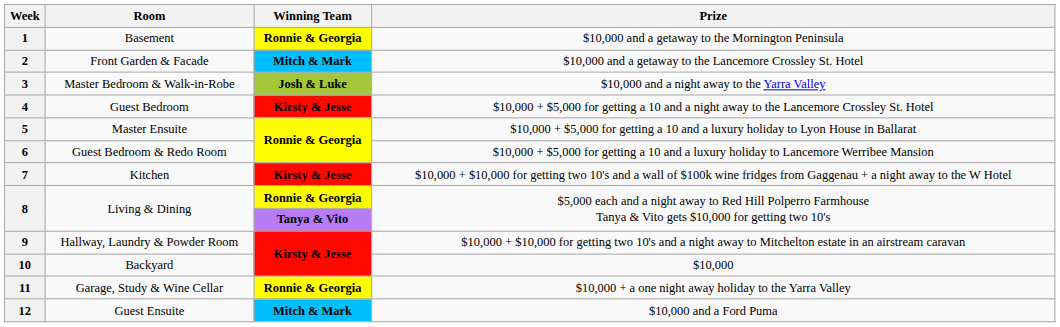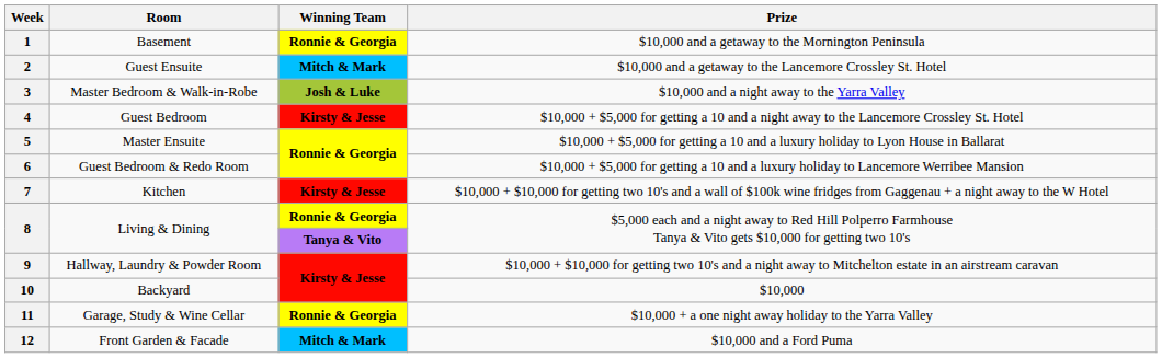2 | Room: Front Garden & Facade -> Guest Ensuite
12 | Room: Guest Ensuite -> Front Garden & Facade
